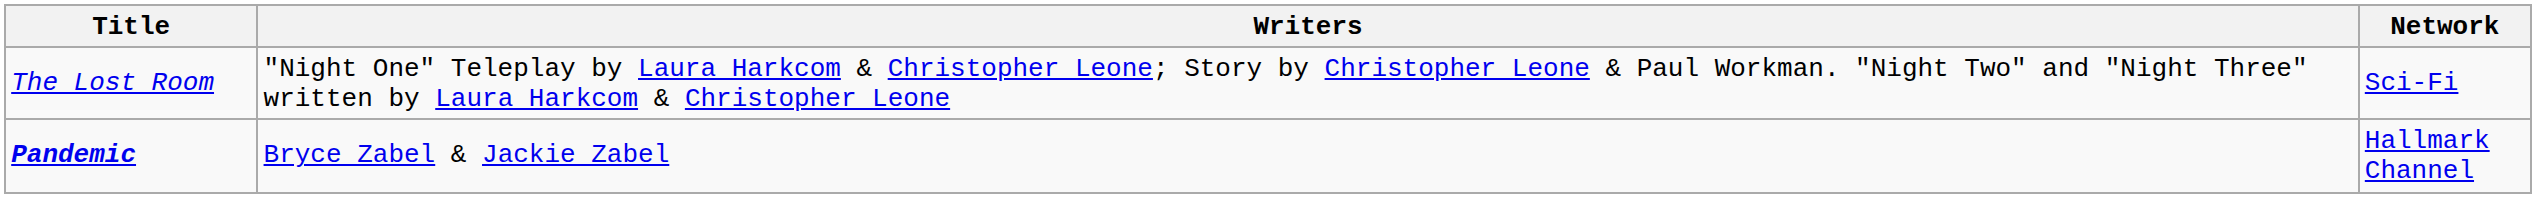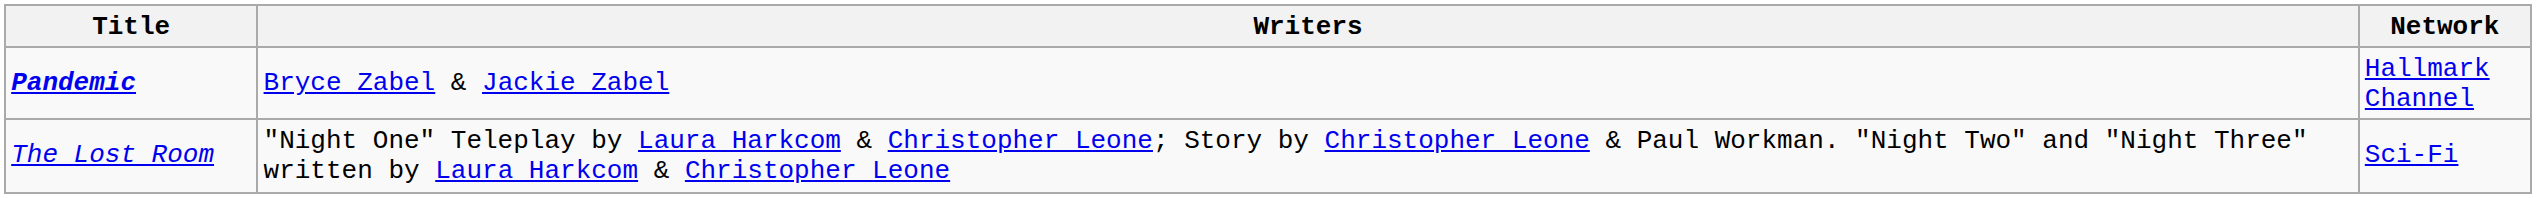rows swapped: Pandemic <-> The Lost Room
